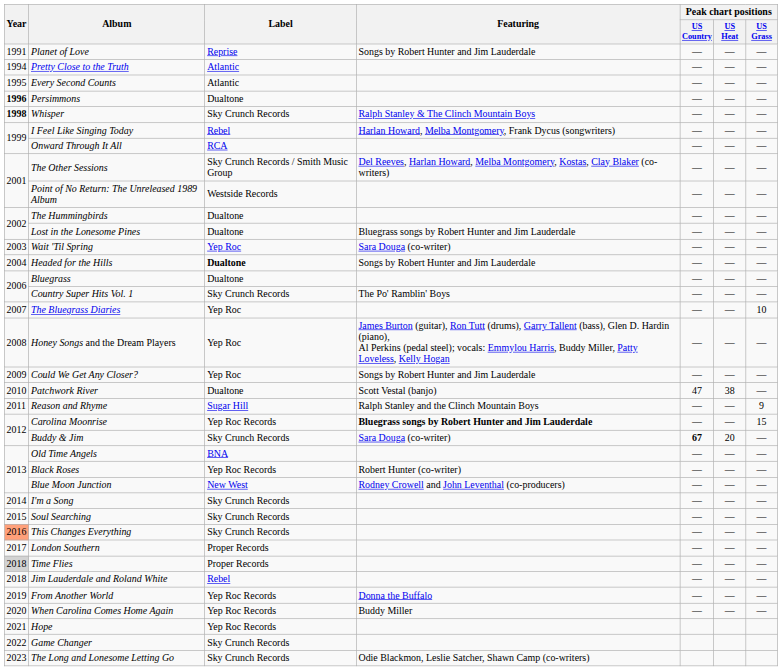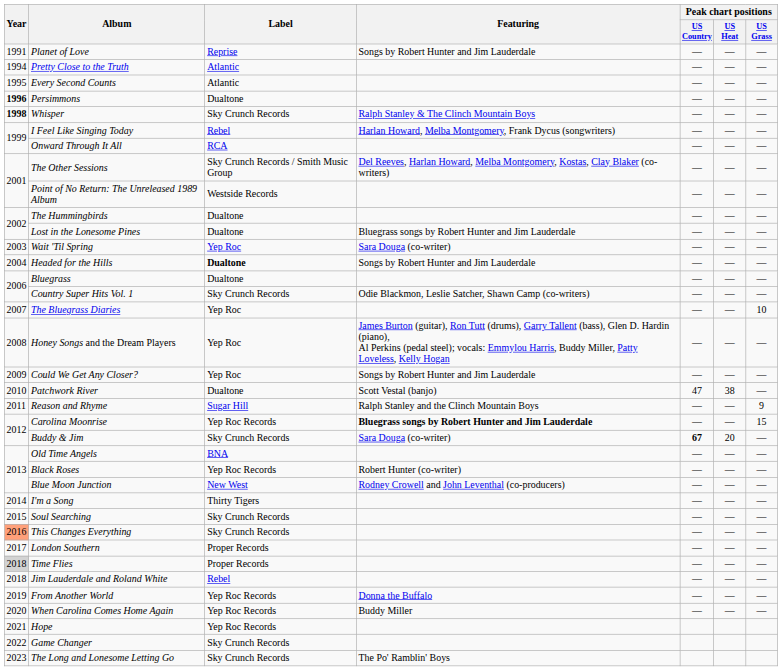Country Super Hits Vol. 1 | Featuring: The Po' Ramblin' Boys -> Odie Blackmon, Leslie Satcher, Shawn Camp (co-writers)
I'm a Song | Label: Sky Crunch Records -> Thirty Tigers
The Long and Lonesome Letting Go | Featuring: Odie Blackmon, Leslie Satcher, Shawn Camp (co-writers) -> The Po' Ramblin' Boys
